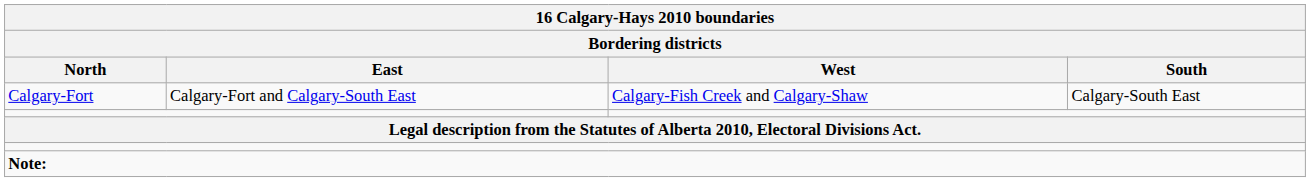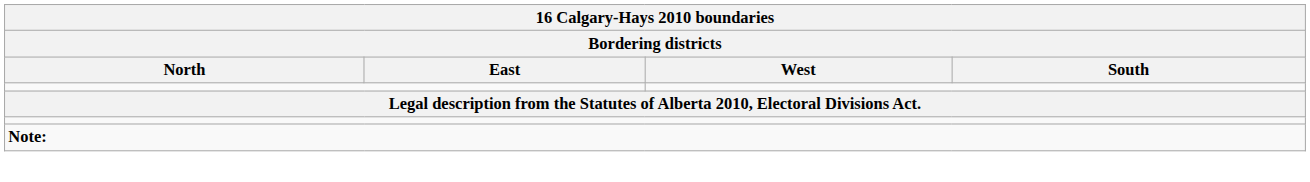- row: Calgary-Fort | Calgary-Fort and Calgary-South East | Calgary-Fish Creek and Calgary-Shaw | Calgary-South East
